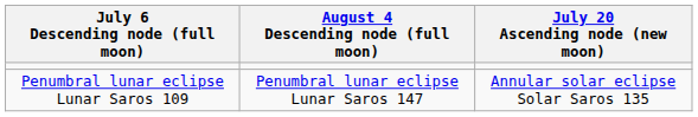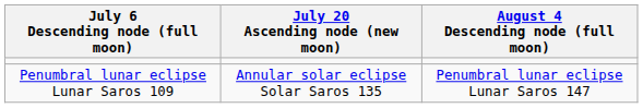columns swapped: July 20 Ascending node (new moon) <-> August 4 Descending node (full moon)
